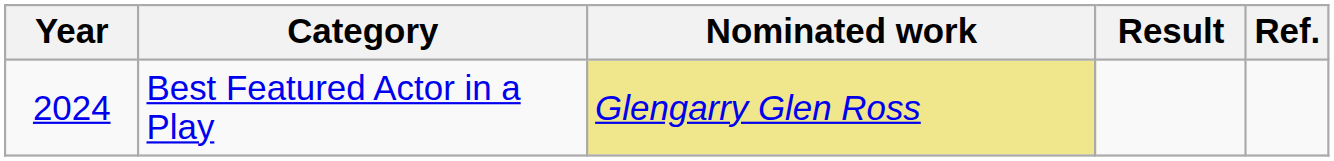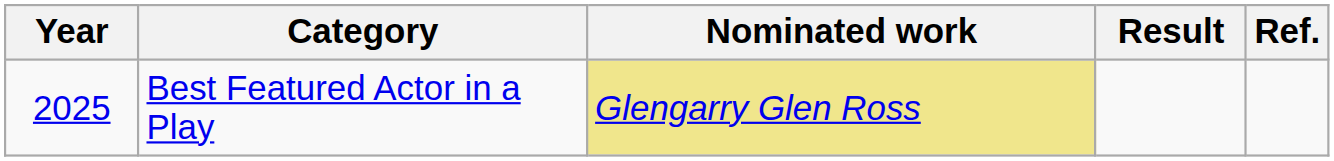Best Featured Actor in a Play | Year: 2024 -> 2025
